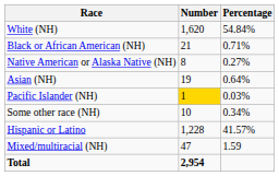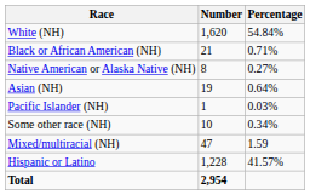Pacific Islander (NH) | Number: gold background -> no background
rows swapped: Mixed/multiracial (NH) <-> Hispanic or Latino
